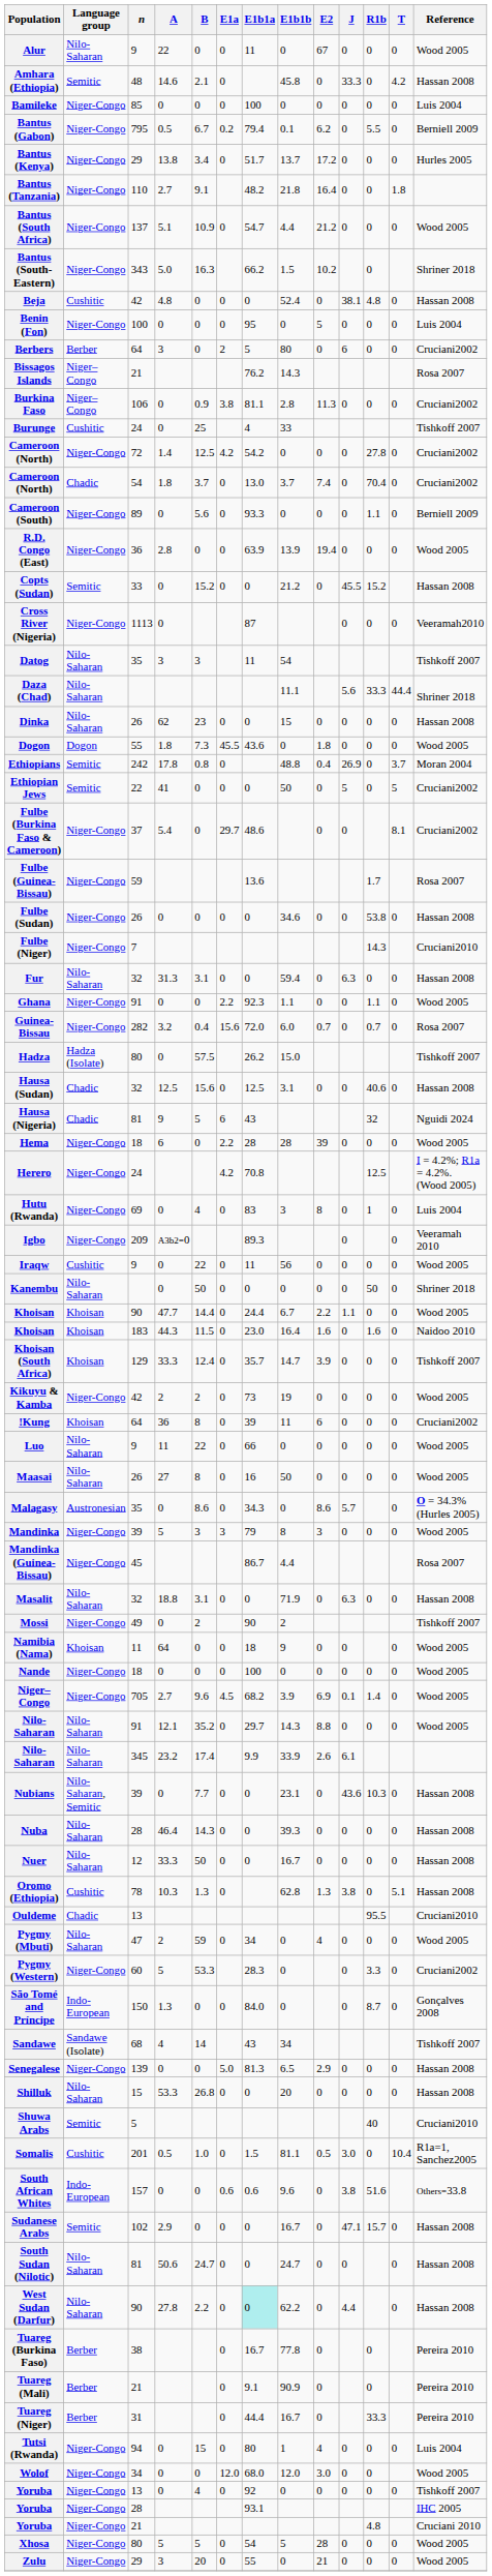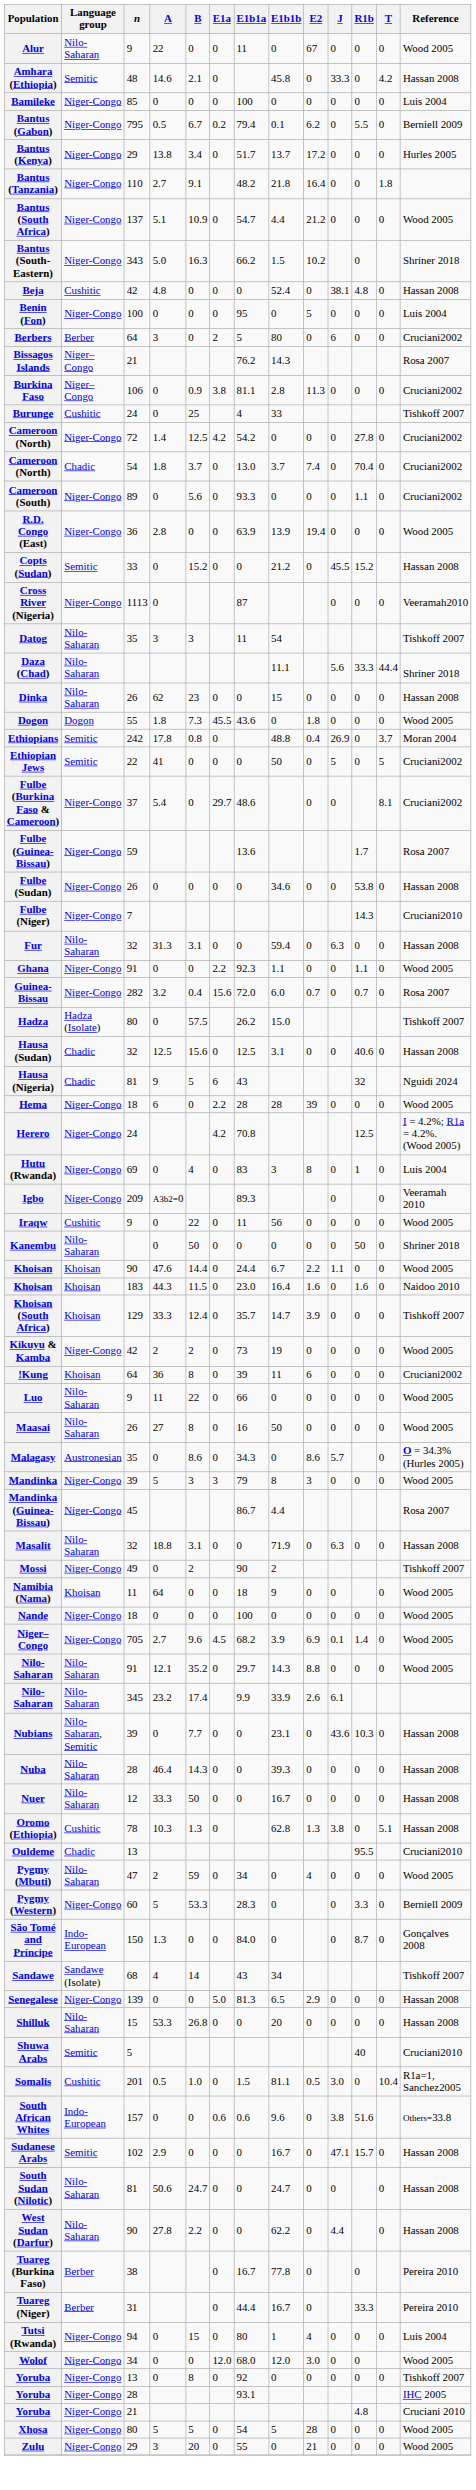Cameroon (South) | Reference: Berniell 2009 -> Cruciani2002
Khoisan / 90 | A: 47.7 -> 47.6
Pygmy (Western) | Reference: Cruciani2002 -> Berniell 2009
West Sudan (Darfur) | E1b1a: paleturquoise background -> no background
- row: Tuareg (Mali) | Berber | 21 | 0 | 9.1 | 90.9 | 0 | 0 | Pereira 2010
Yoruba / 13 | B: 4 -> 8
